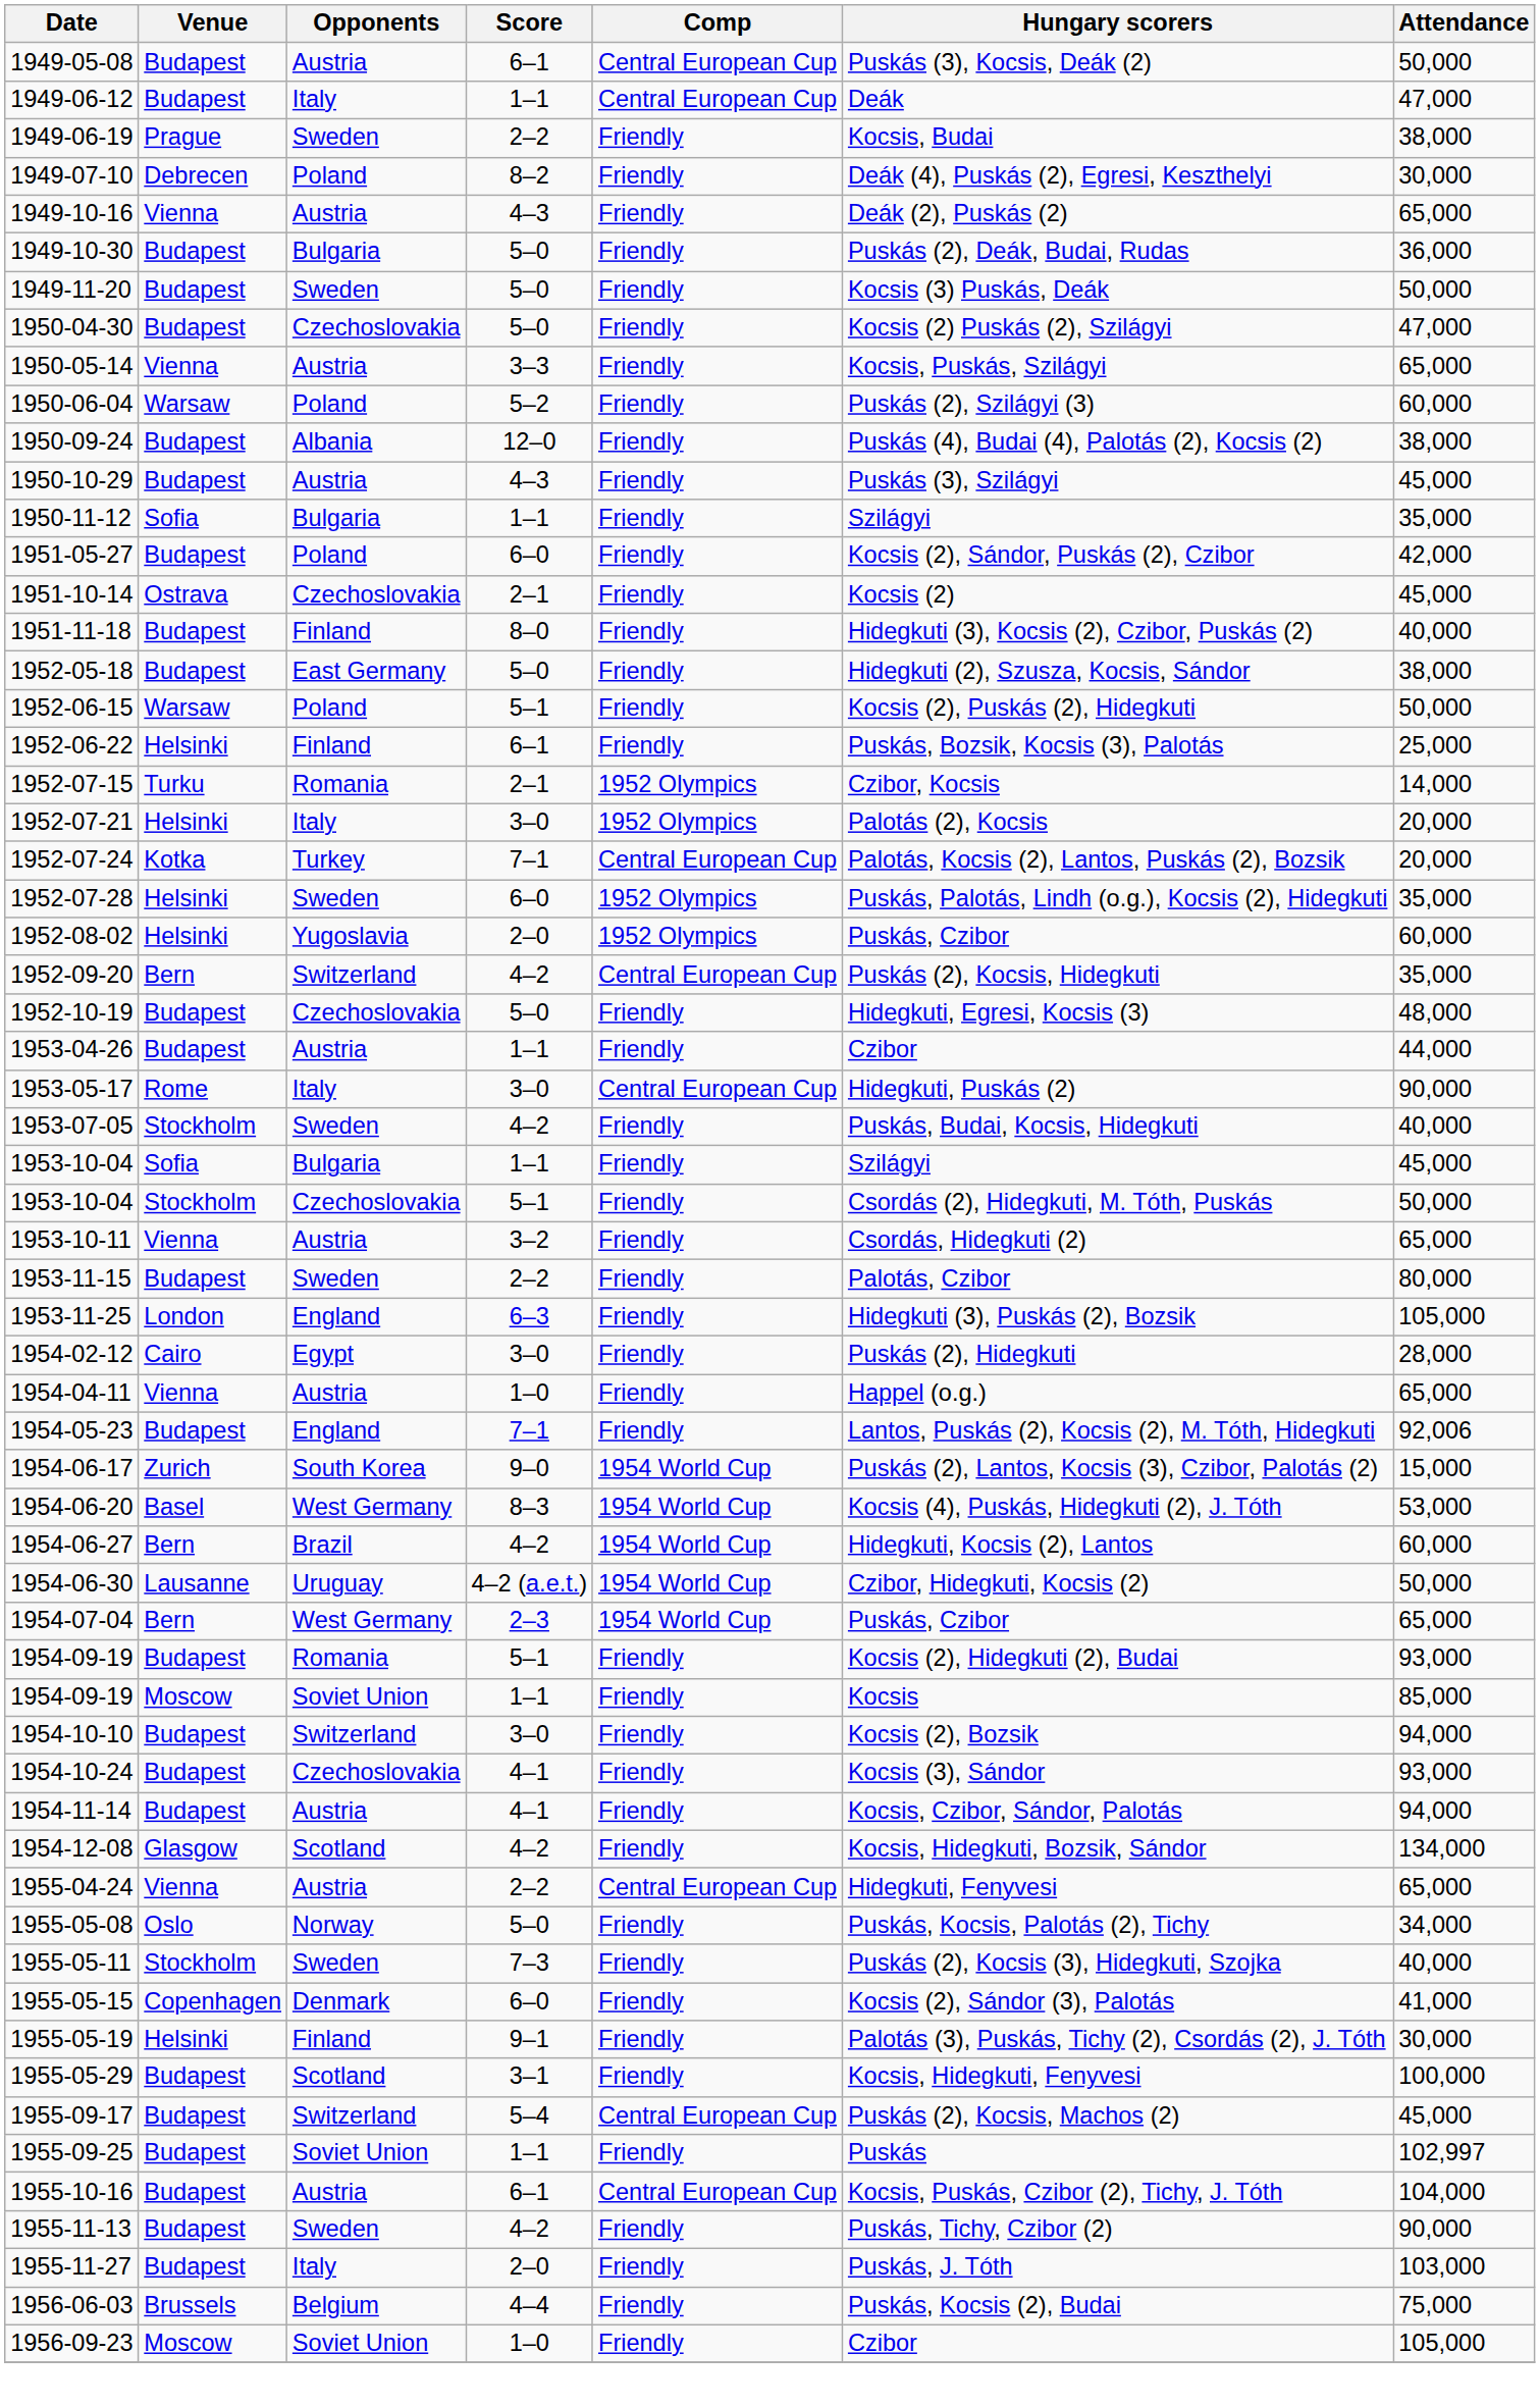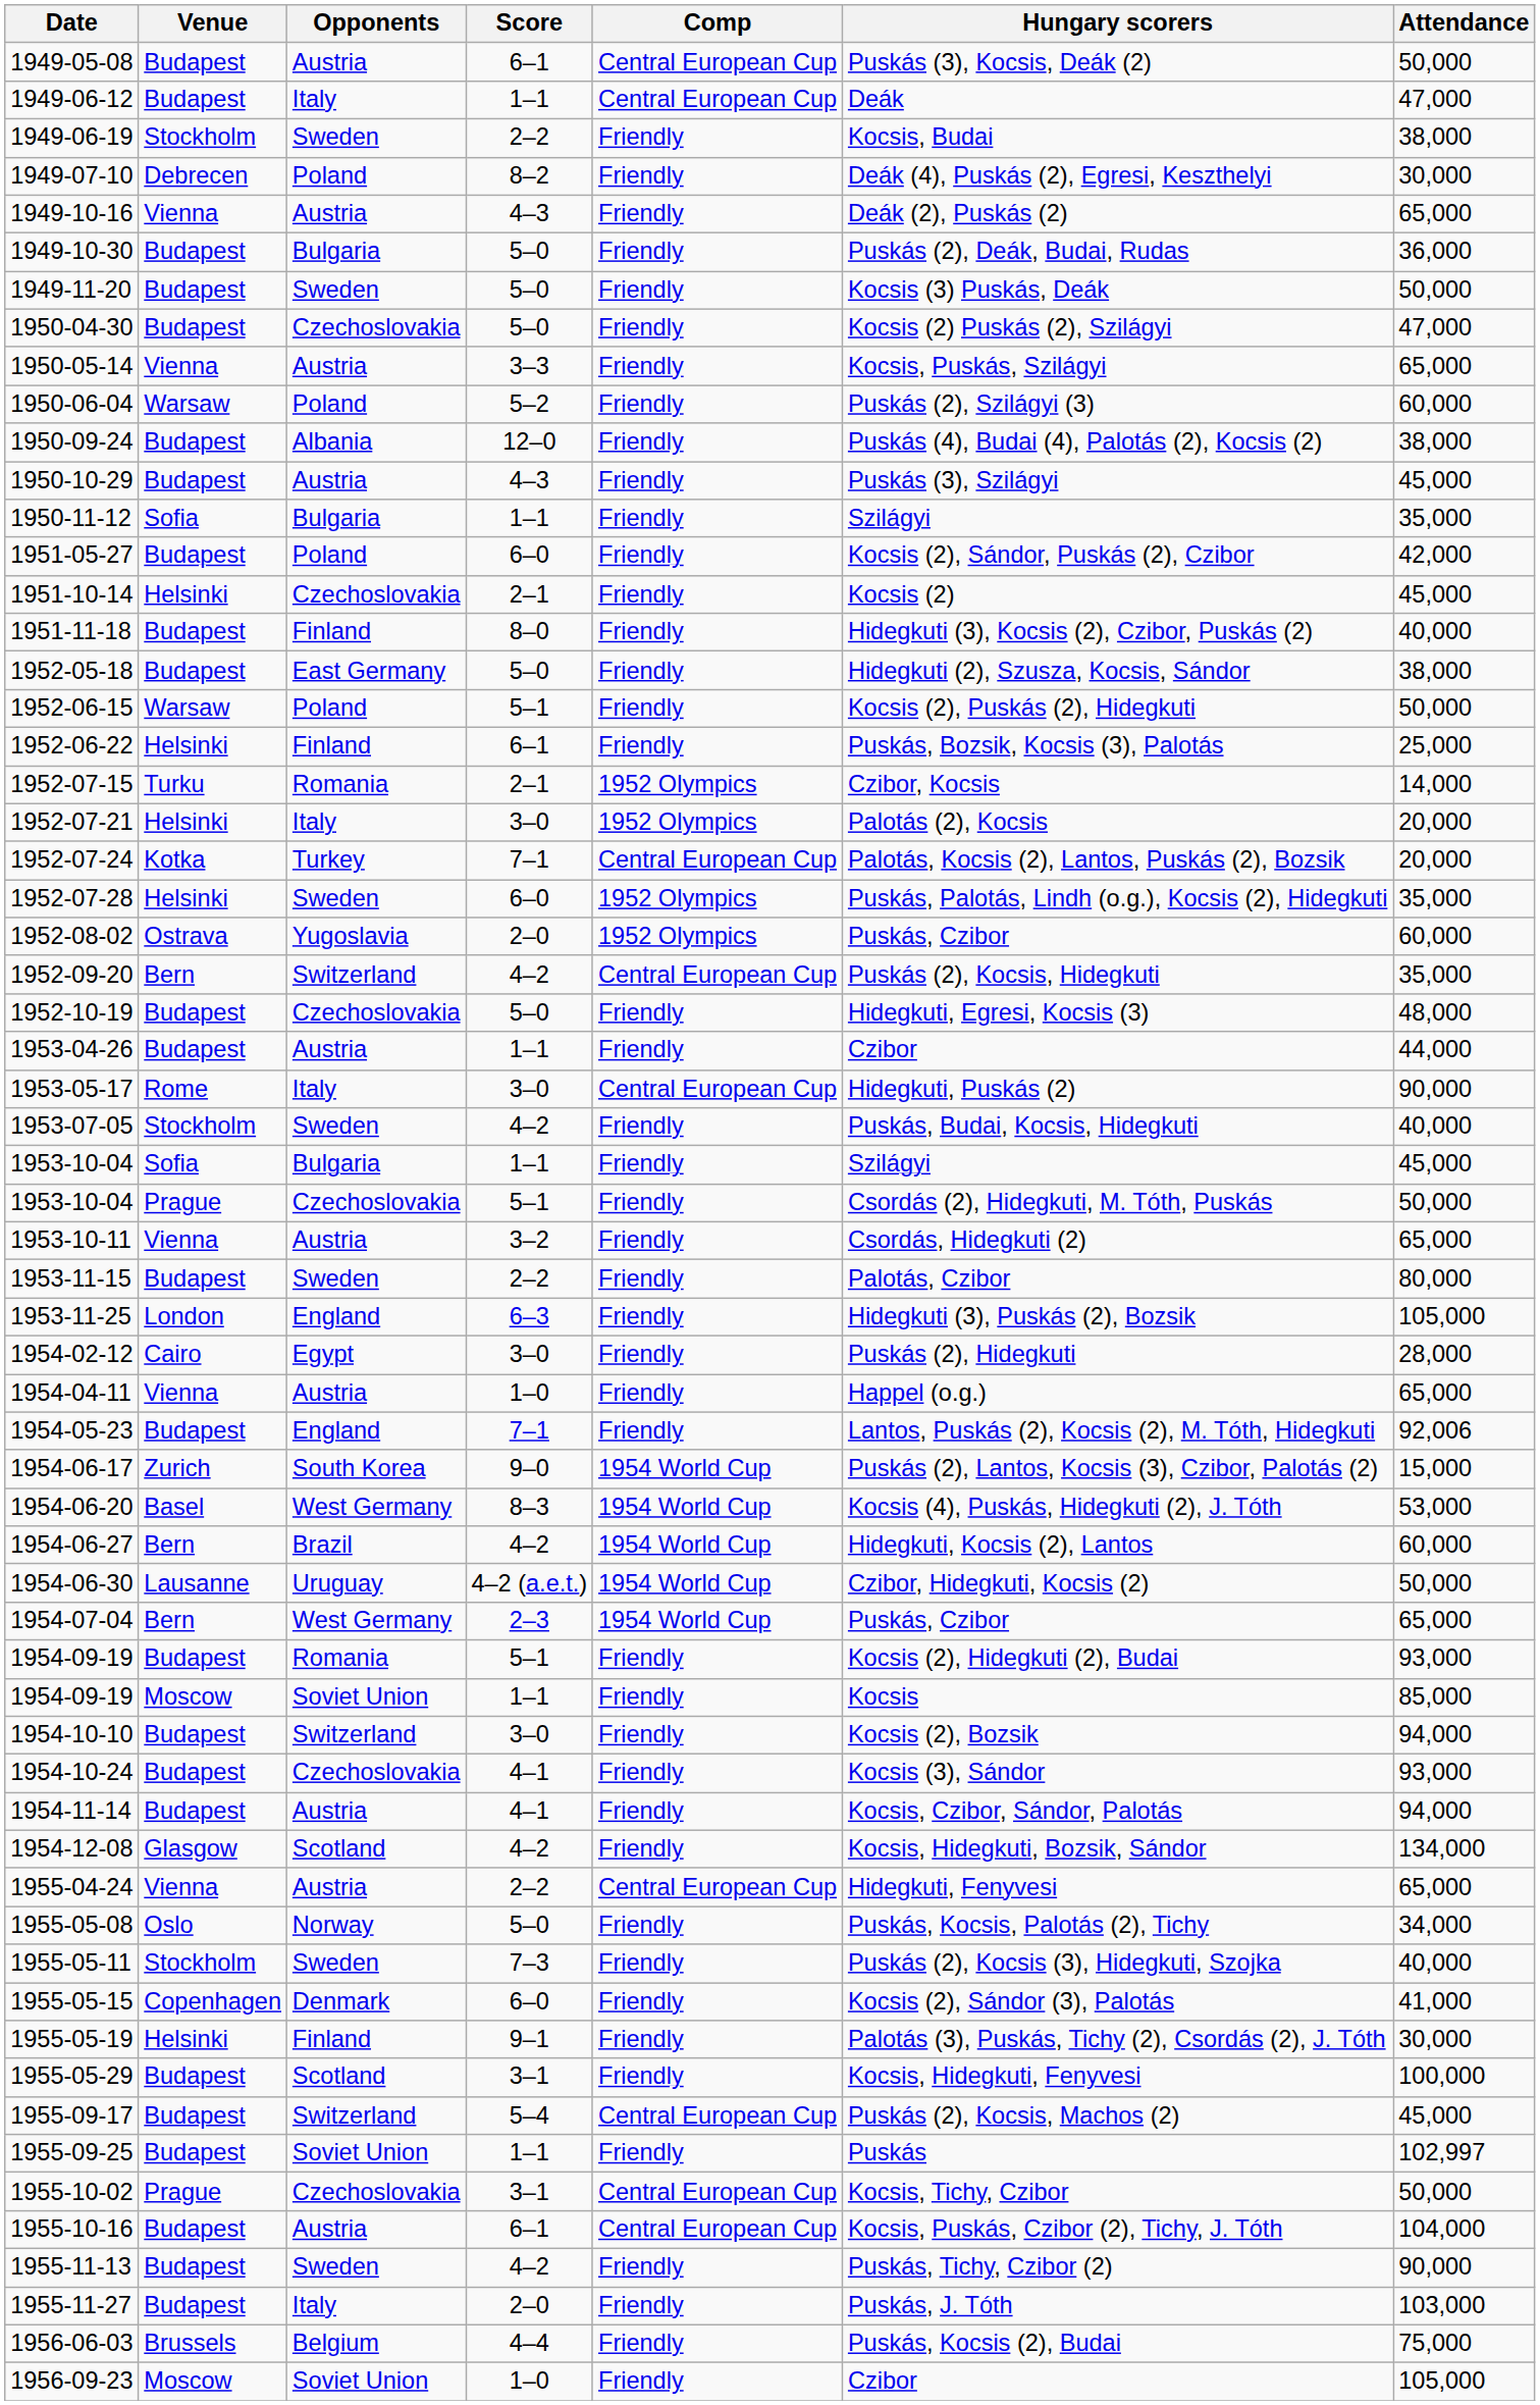1949-06-19 | Venue: Prague -> Stockholm
1951-10-14 | Venue: Ostrava -> Helsinki
1952-08-02 | Venue: Helsinki -> Ostrava
1953-10-04 / 5–1 | Venue: Stockholm -> Prague
+ row: 1955-10-02 | Prague | Czechoslovakia | 3–1 | Central European Cup | Kocsis, Tichy, Czibor | 50,000
